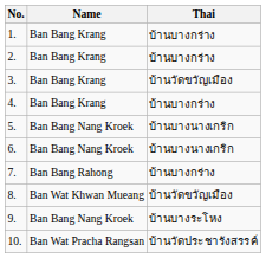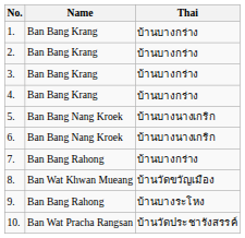3. | Thai: บ้านวัดขวัญเมือง -> บ้านบางกร่าง
9. | Name: Ban Bang Nang Kroek -> Ban Bang Rahong
